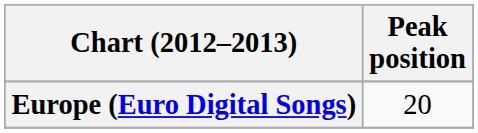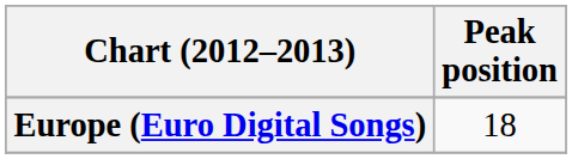Europe (Euro Digital Songs) | Peak position: 20 -> 18
